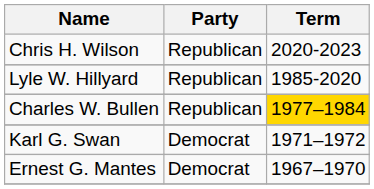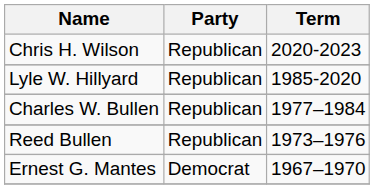Charles W. Bullen | Term: gold background -> no background
+ row: Reed Bullen | Republican | 1973–1976
- row: Karl G. Swan | Democrat | 1971–1972
